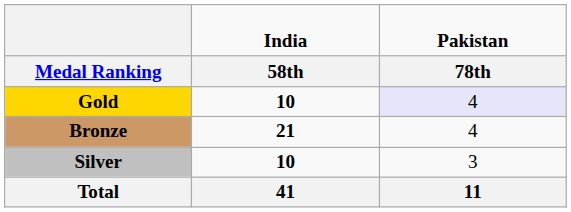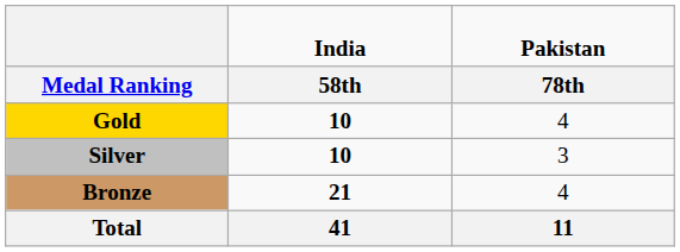Gold | column 3: lavender background -> no background
rows swapped: Silver <-> Bronze
